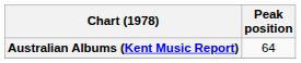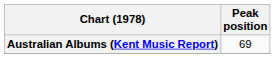Australian Albums (Kent Music Report) | Peak position: 64 -> 69
